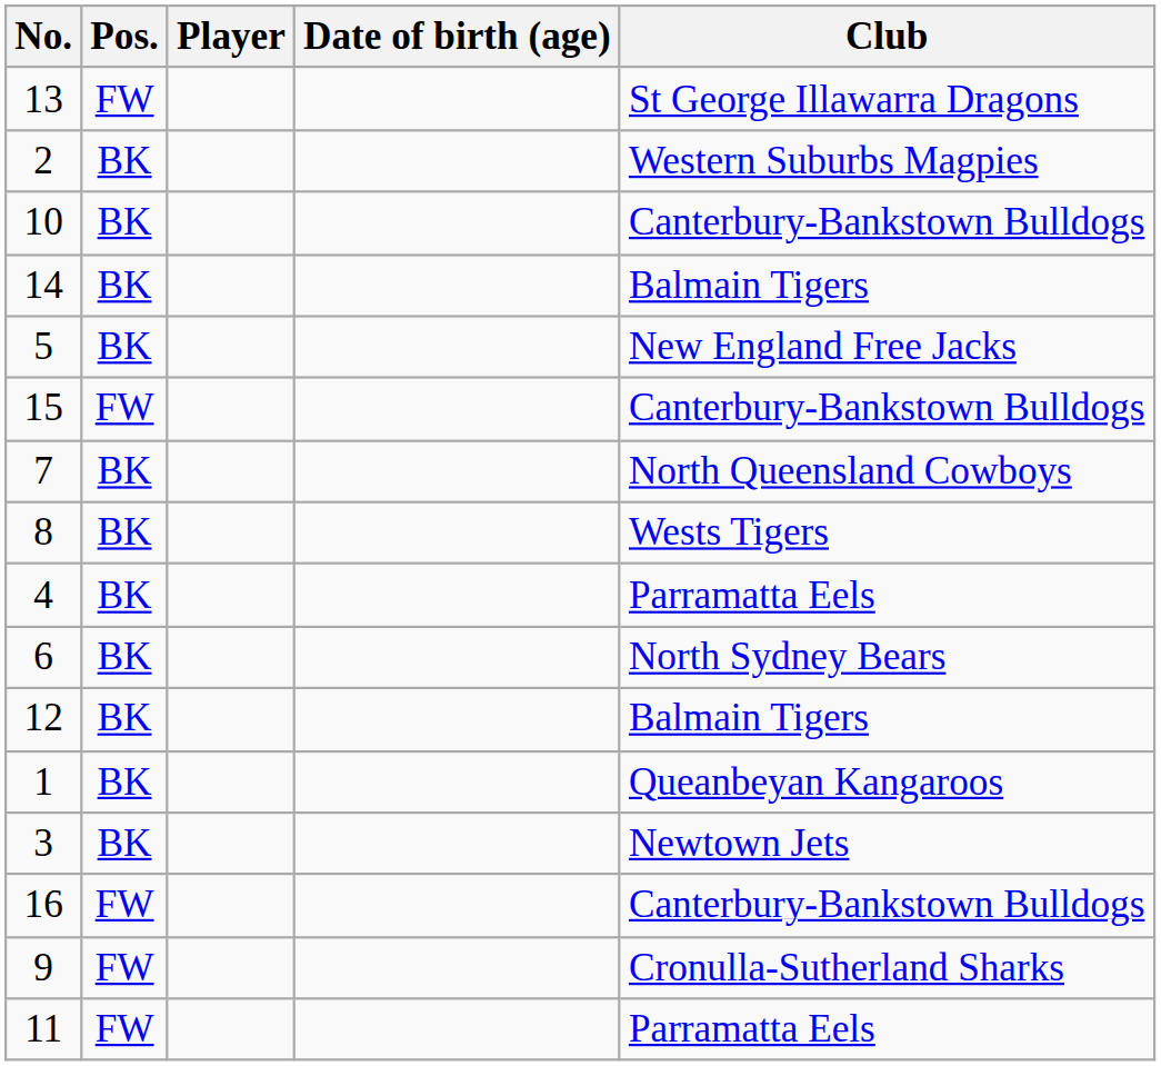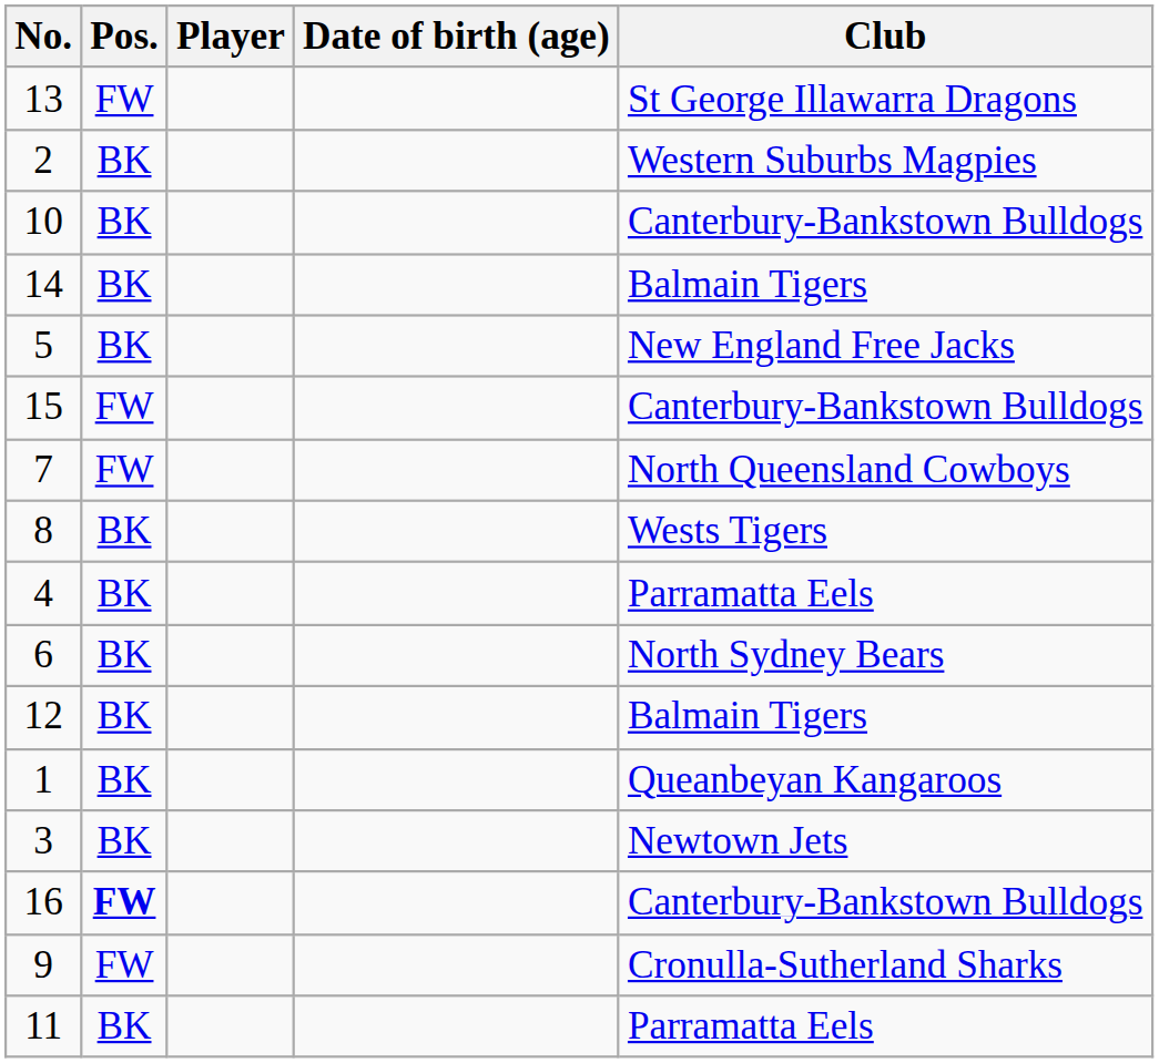7 | Pos.: BK -> FW
16 | Pos.: normal -> bold
11 | Pos.: FW -> BK
